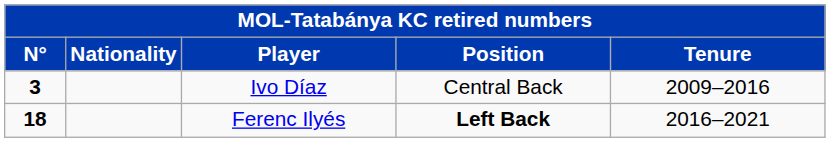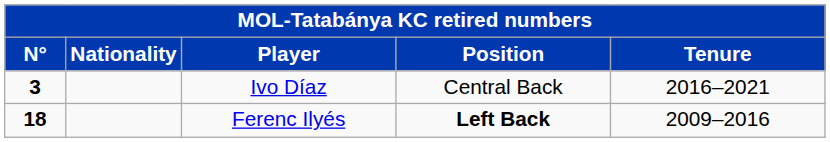Ivo Díaz | Tenure: 2009–2016 -> 2016–2021
Ferenc Ilyés | Tenure: 2016–2021 -> 2009–2016
